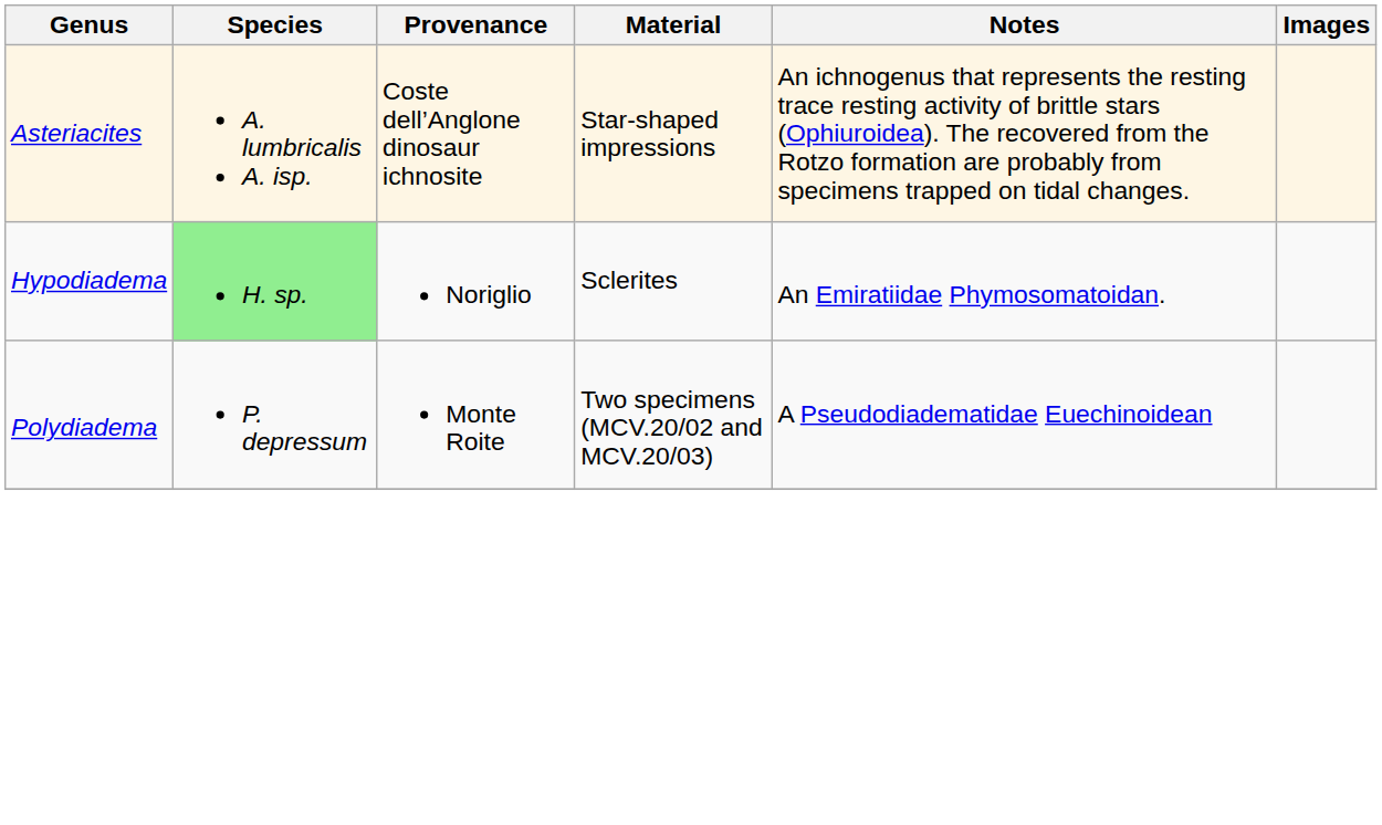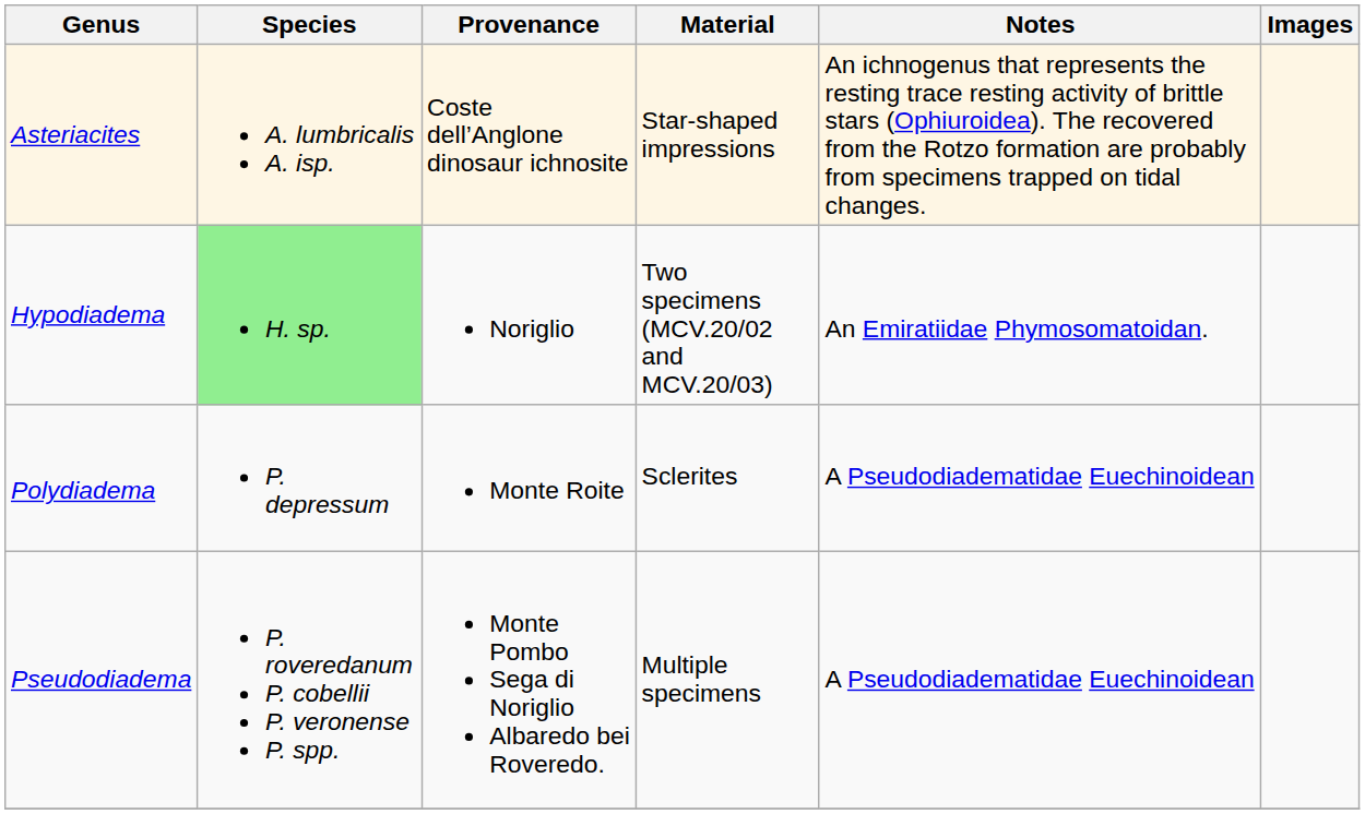Hypodiadema | Material: Sclerites -> Two specimens (MCV.20/02 and MCV.20/03)
Polydiadema | Material: Two specimens (MCV.20/02 and MCV.20/03) -> Sclerites
+ row: Pseudodiadema | P. roveredanum P. cobellii P. veronense P. spp. | Monte Pombo Sega di Noriglio Albaredo bei Roveredo. | Multiple specimens | A Pseudodiadematidae Euechinoidean
